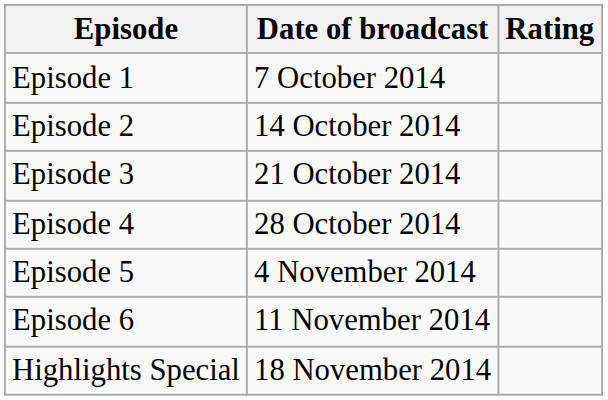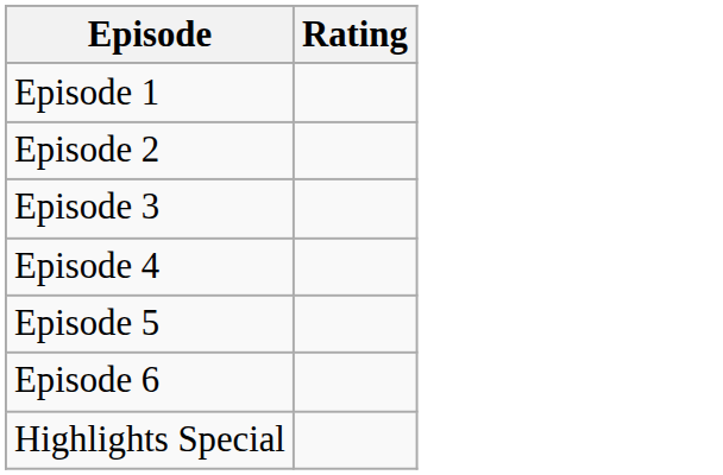- column: Date of broadcast | 7 October 2014 | 14 October 2014 | 21 October 2014 | 28 October 2014 | 4 November 2014 | 11 November 2014 | 18 November 2014
